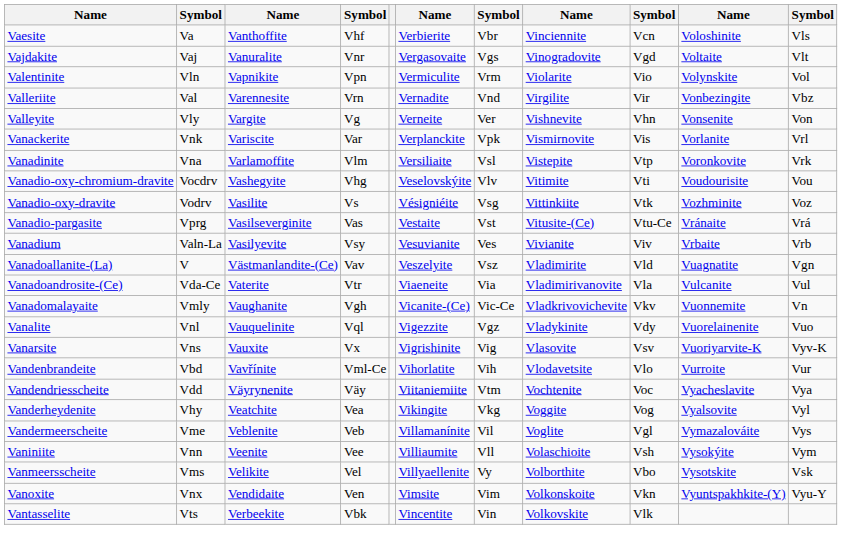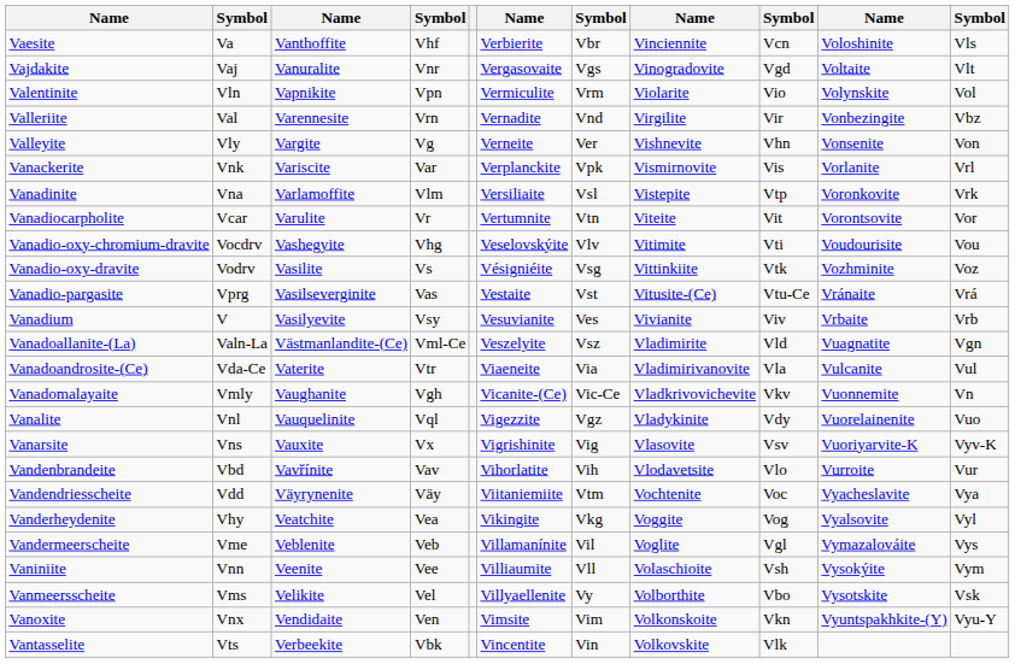+ row: Vanadiocarpholite | Vcar | Varulite | Vr | Vertumnite | Vtn | Viteite | Vit | Vorontsovite | Vor
Vanadium | column 2: Valn-La -> V
Vanadoallanite-(La) | column 2: V -> Valn-La
Vanadoallanite-(La) | column 4: Vav -> Vml-Ce
Vandenbrandeite | column 4: Vml-Ce -> Vav
